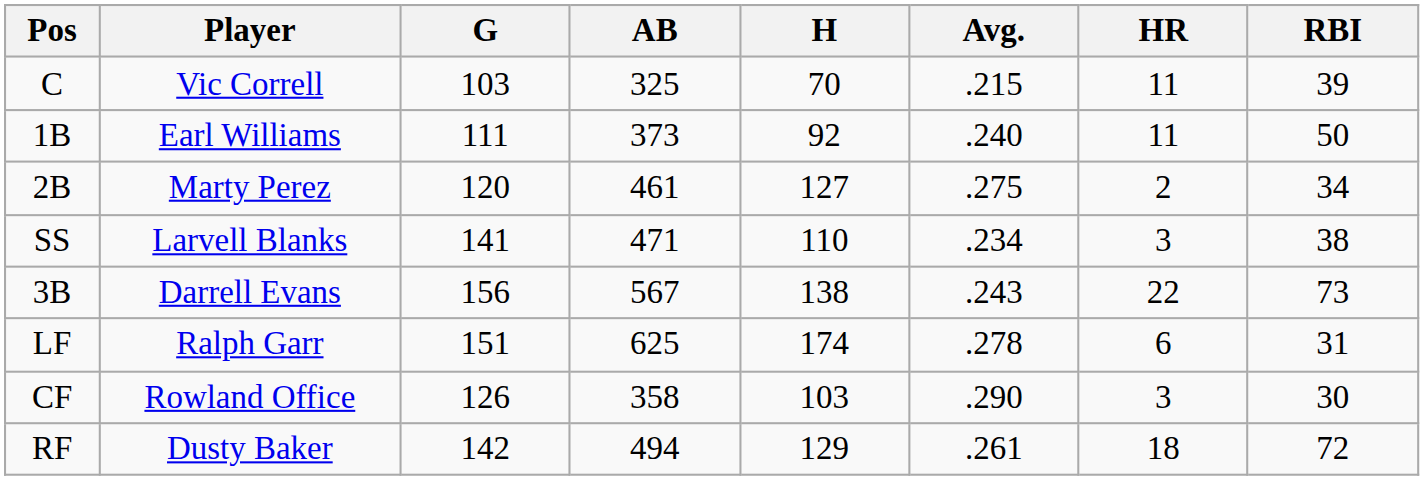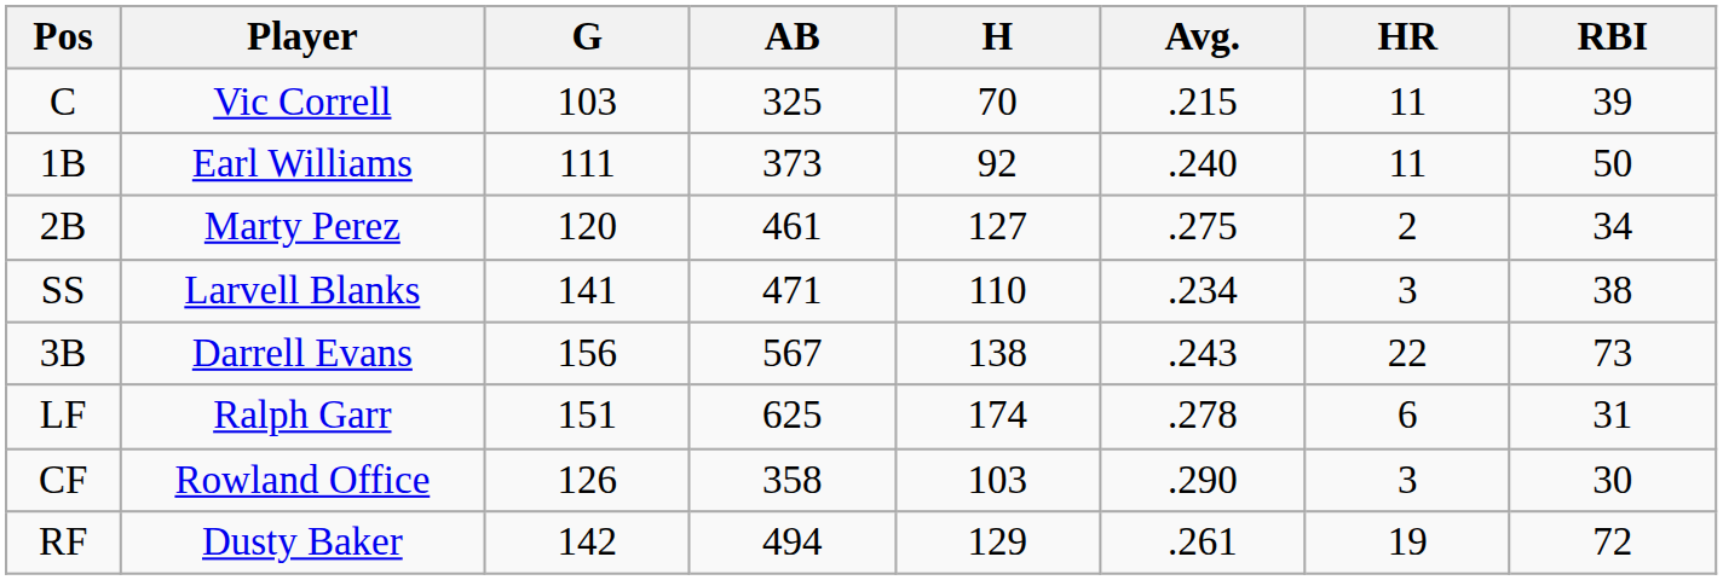RF | HR: 18 -> 19
